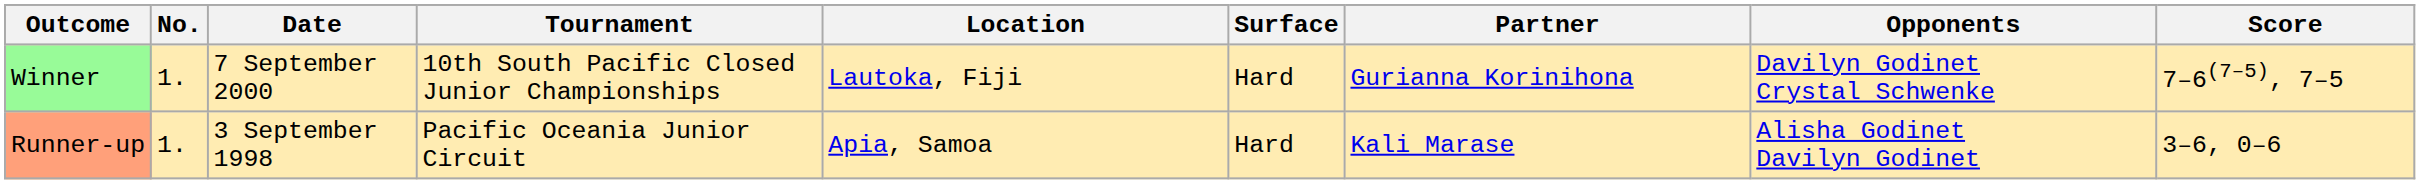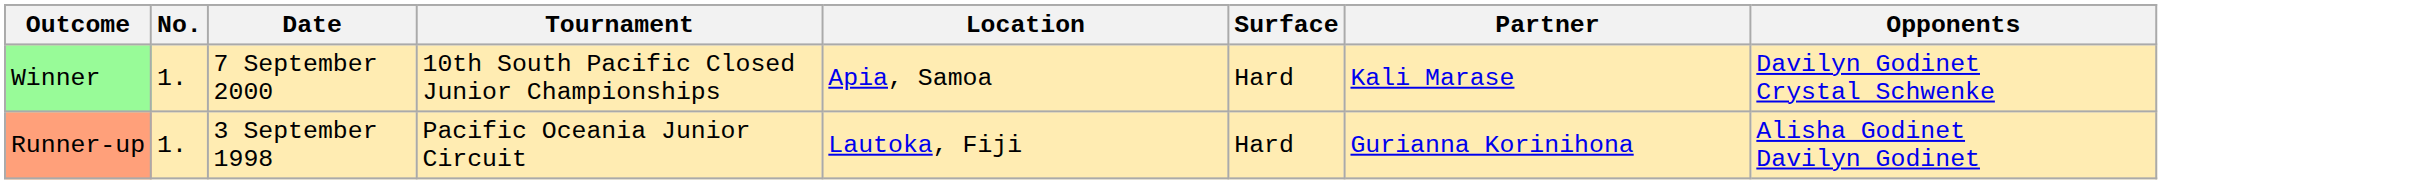- column: Score | 7–6(7–5), 7–5 | 3–6, 0–6
Winner | Location: Lautoka, Fiji -> Apia, Samoa
Winner | Partner: Gurianna Korinihona -> Kali Marase
Runner-up | Location: Apia, Samoa -> Lautoka, Fiji
Runner-up | Partner: Kali Marase -> Gurianna Korinihona
